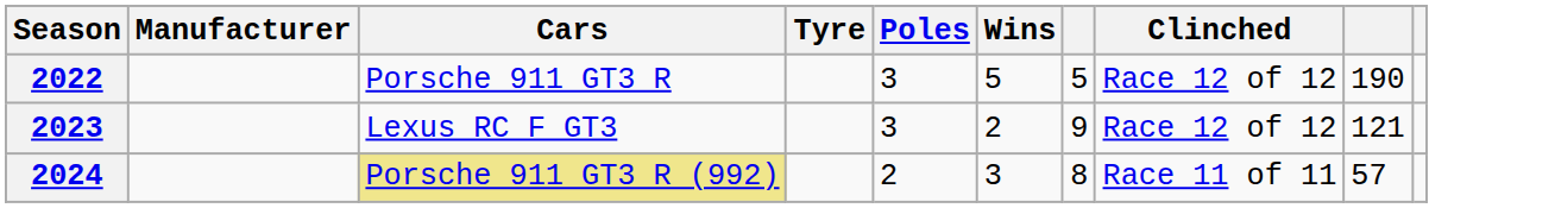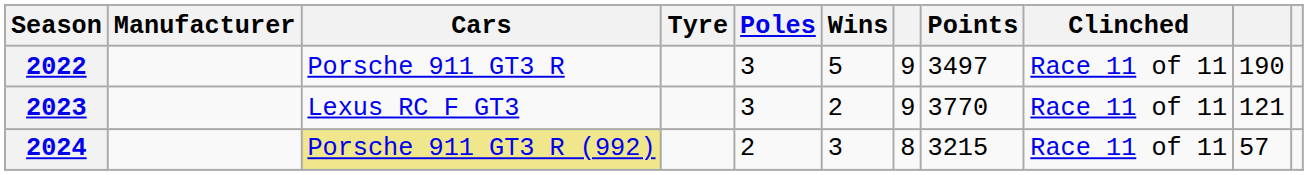+ column: Points | 3497 | 3770 | 3215
2022 | column 7: 5 -> 9
2022 | Clinched: Race 12 of 12 -> Race 11 of 11
2023 | Clinched: Race 12 of 12 -> Race 11 of 11
